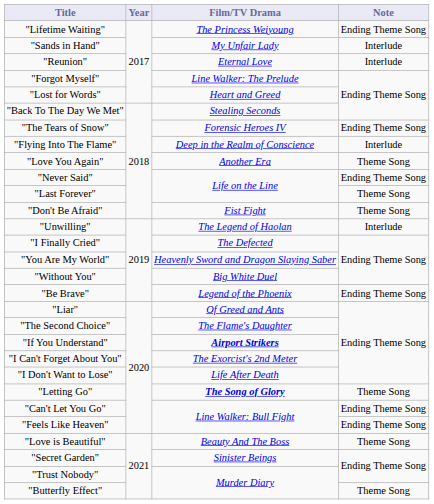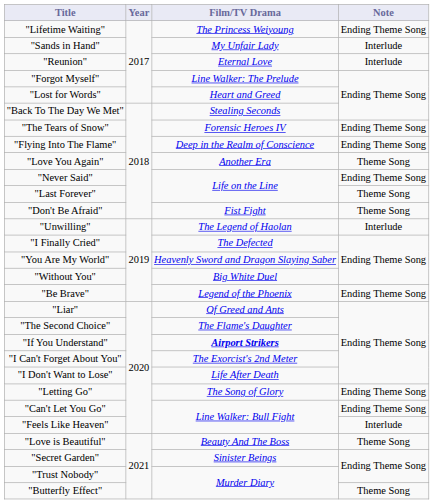"Flying Into The Flame" | Note: Interlude -> Ending Theme Song
"Letting Go" | Film/TV Drama: bold -> normal
"Letting Go" | Note: Theme Song -> Ending Theme Song
"Feels Like Heaven" | Note: Ending Theme Song -> Interlude
